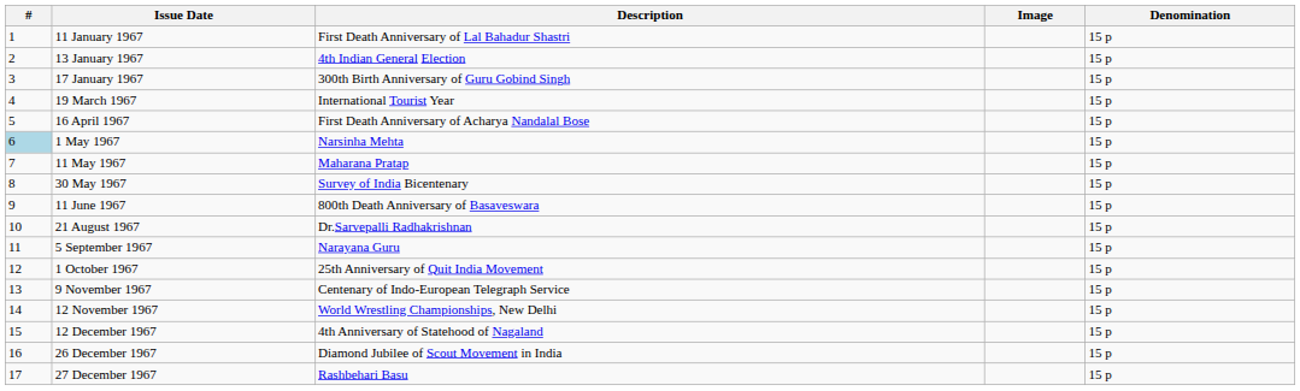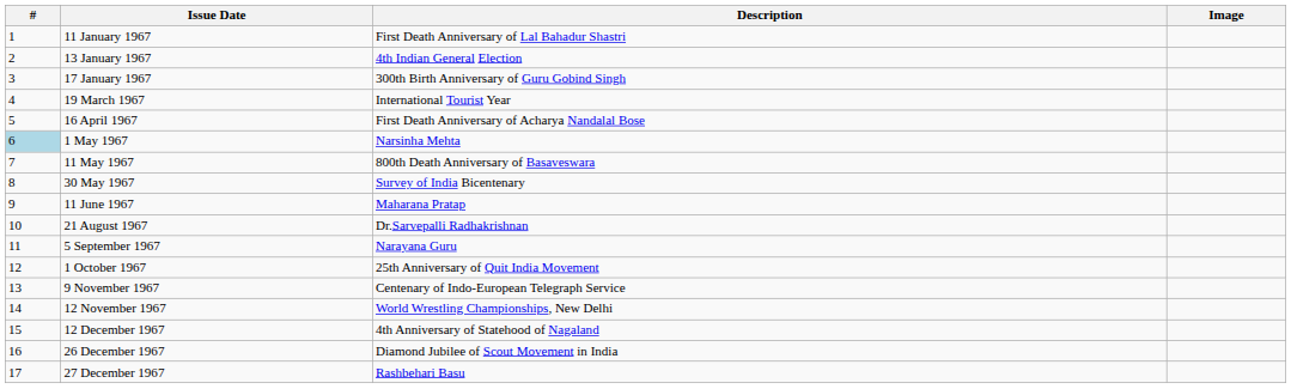- column: Denomination | 15 p | 15 p | 15 p | 15 p | 15 p | 15 p | 15 p | 15 p | 15 p | 15 p | 15 p | 15 p | 15 p | 15 p | 15 p | 15 p | 15 p
11 May 1967 | Description: Maharana Pratap -> 800th Death Anniversary of Basaveswara
11 June 1967 | Description: 800th Death Anniversary of Basaveswara -> Maharana Pratap
